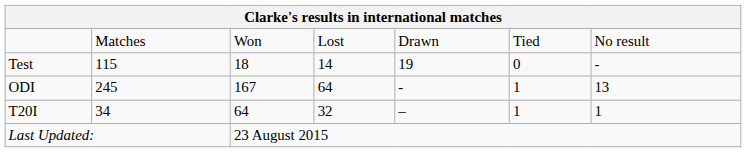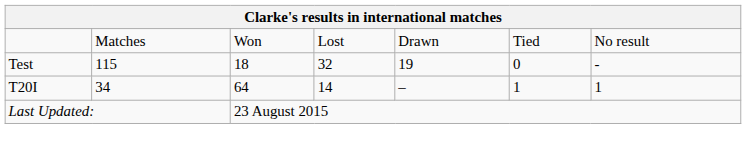Test | column 4: 14 -> 32
- row: ODI | 245 | 167 | 64 | - | 1 | 13
T20I | column 4: 32 -> 14
